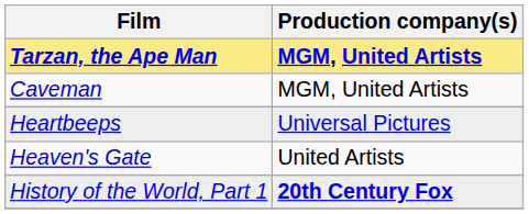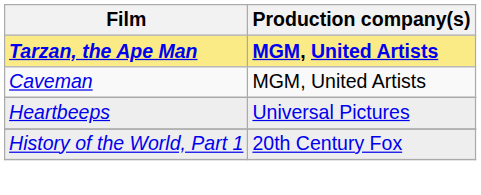- row: Heaven's Gate | United Artists
History of the World, Part 1 | Production company(s): bold -> normal
